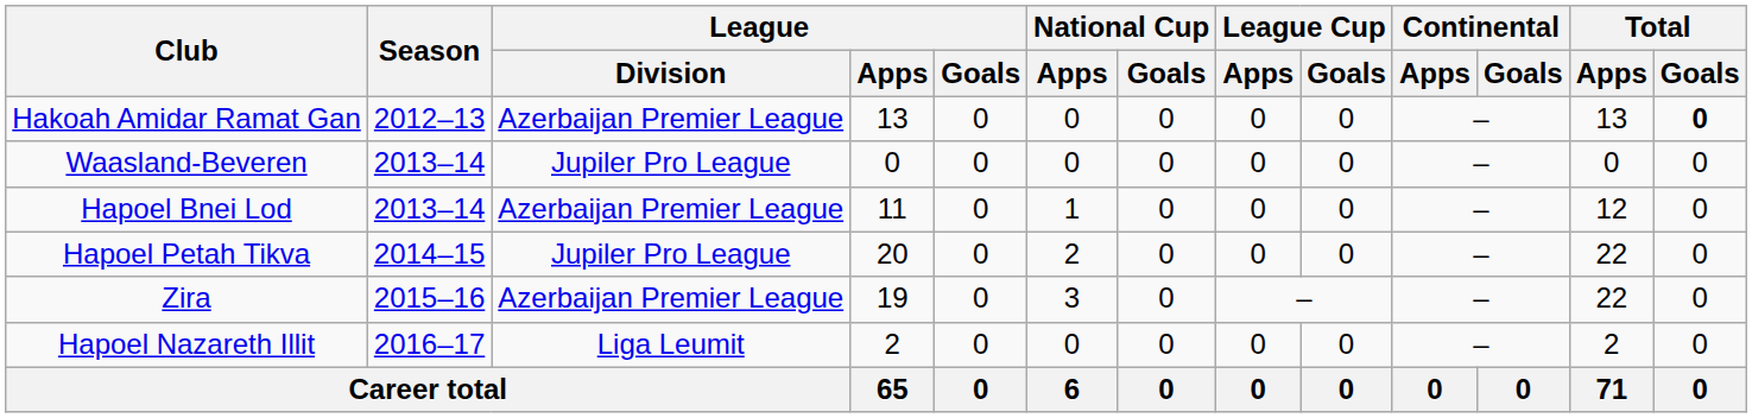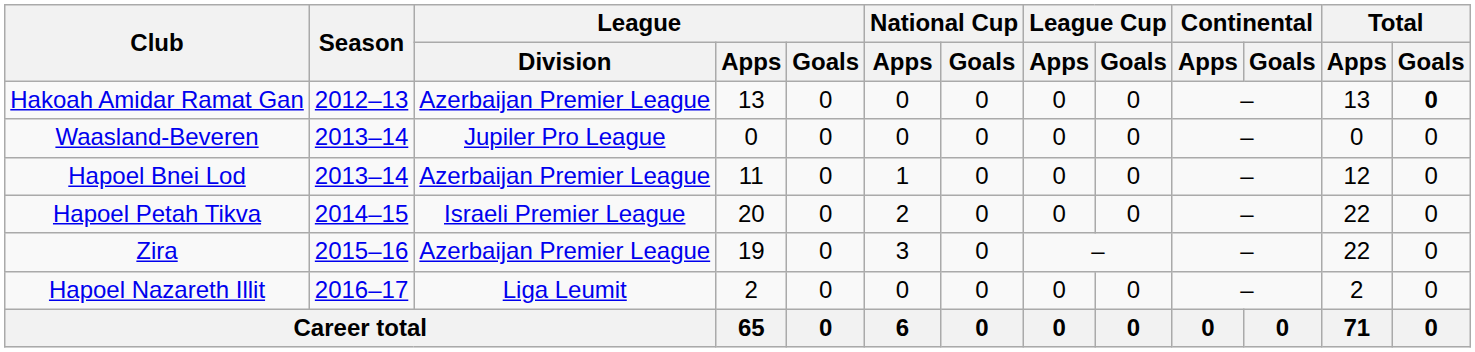Hapoel Petah Tikva | League / Division: Jupiler Pro League -> Israeli Premier League
